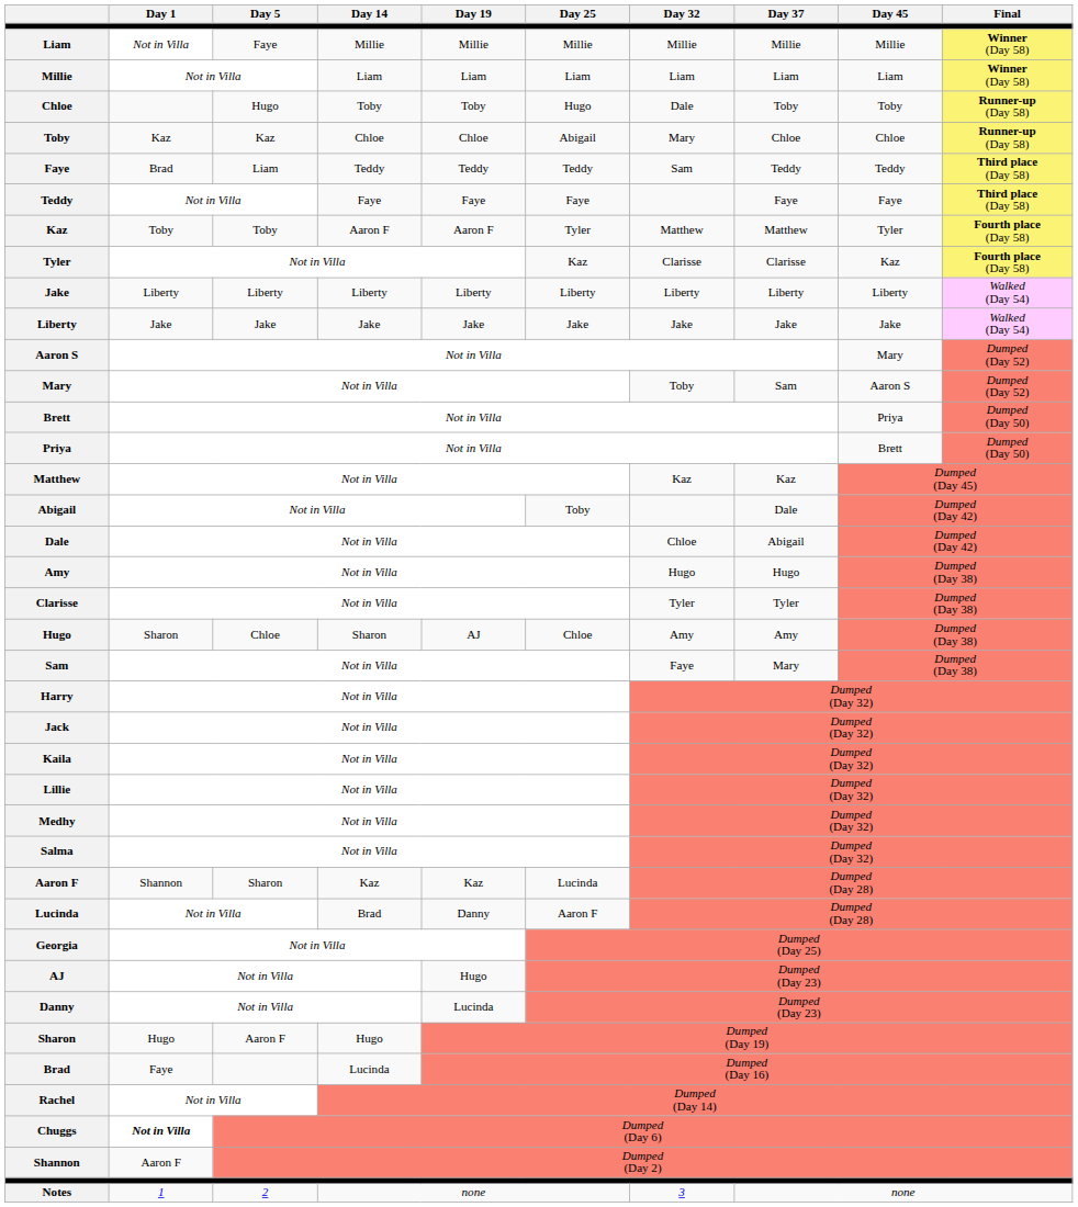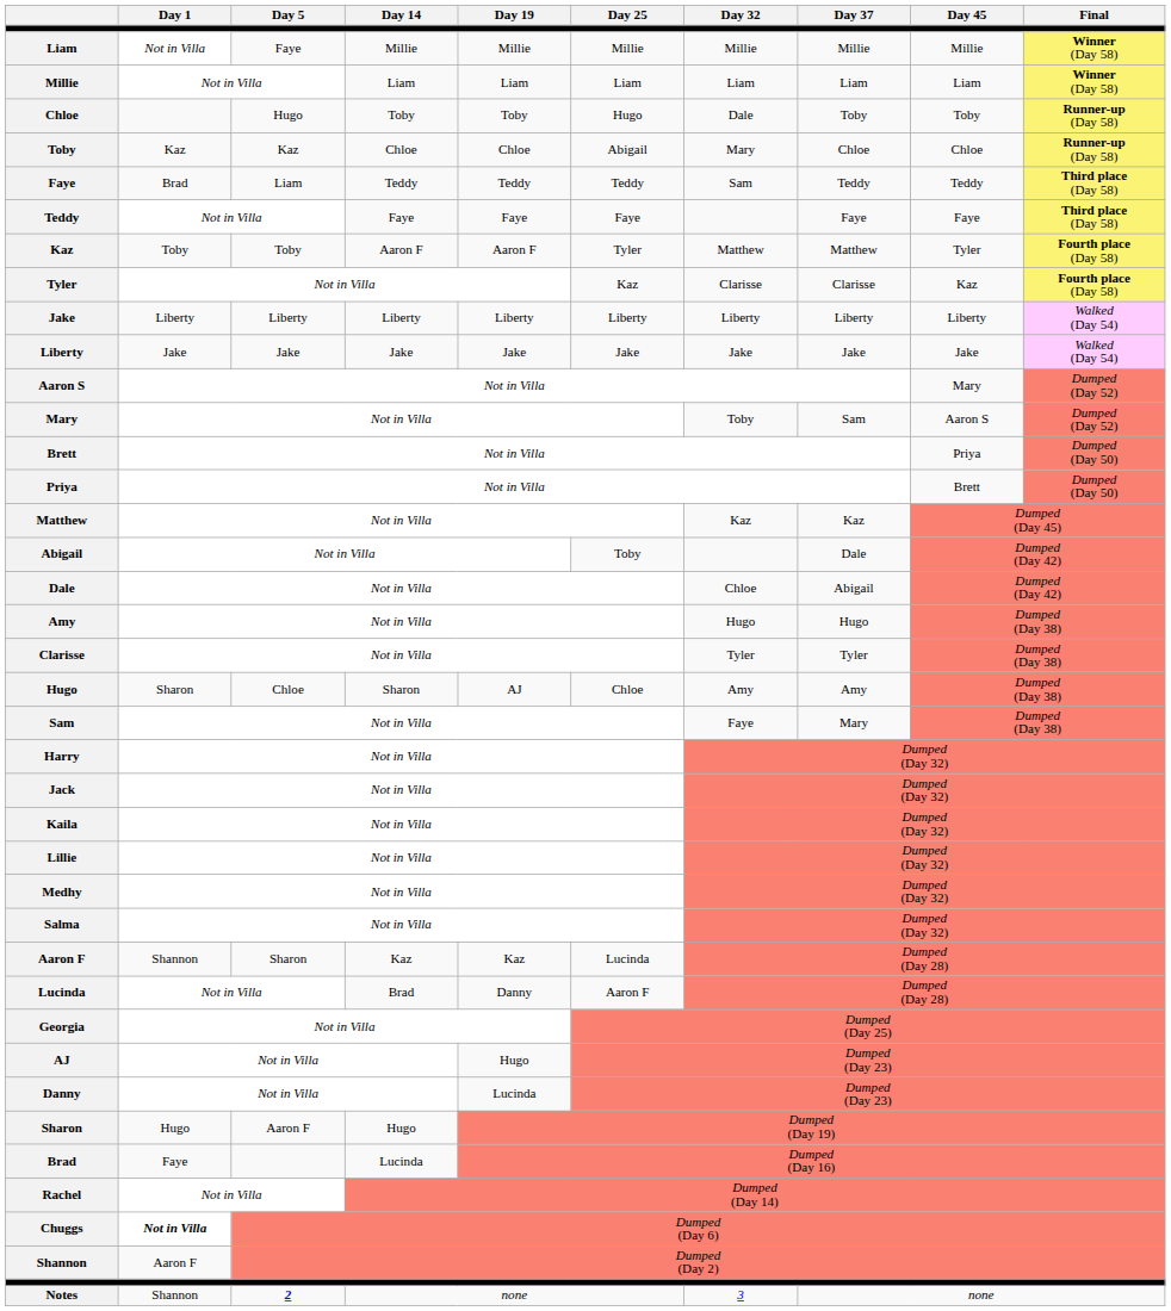Notes | Day 1: 1 -> Shannon
Notes | Day 5: normal -> bold
